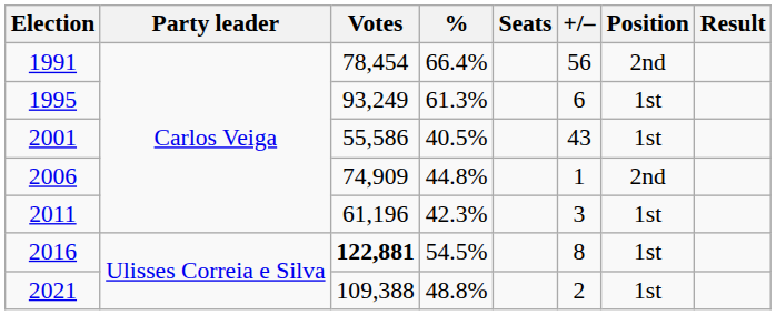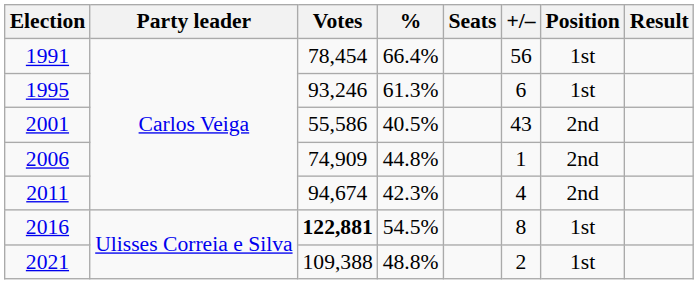1991 | Position: 2nd -> 1st
1995 | Votes: 93,249 -> 93,246
2001 | Position: 1st -> 2nd
2011 | Votes: 61,196 -> 94,674
2011 | +/–: 3 -> 4
2011 | Position: 1st -> 2nd
